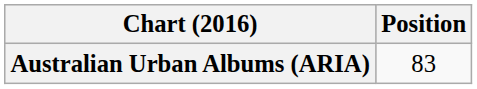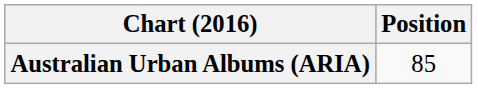Australian Urban Albums (ARIA) | Position: 83 -> 85
